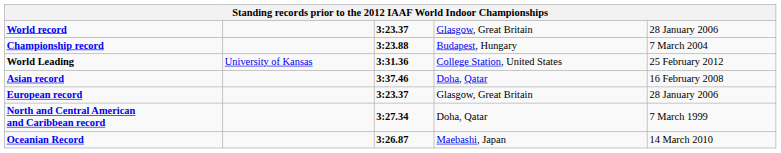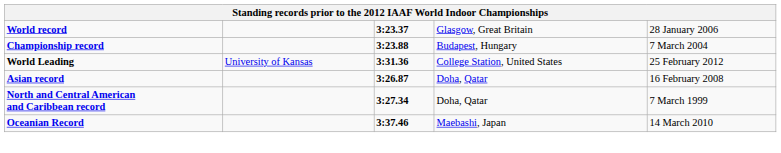Asian record | column 3: 3:37.46 -> 3:26.87
- row: European record | 3:23.37 | Glasgow, Great Britain | 28 January 2006
Oceanian Record | column 3: 3:26.87 -> 3:37.46
